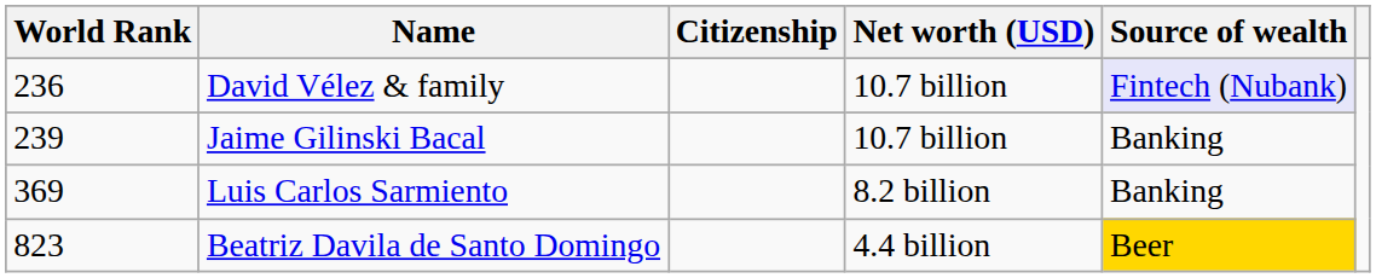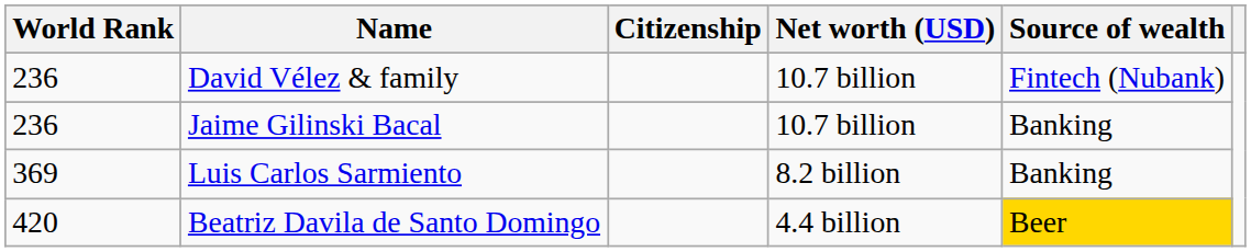David Vélez & family | Source of wealth: lavender background -> no background
Jaime Gilinski Bacal | World Rank: 239 -> 236
Beatriz Davila de Santo Domingo | World Rank: 823 -> 420
